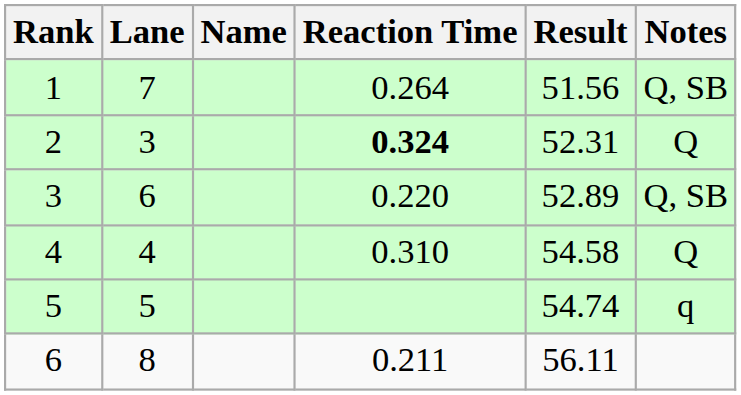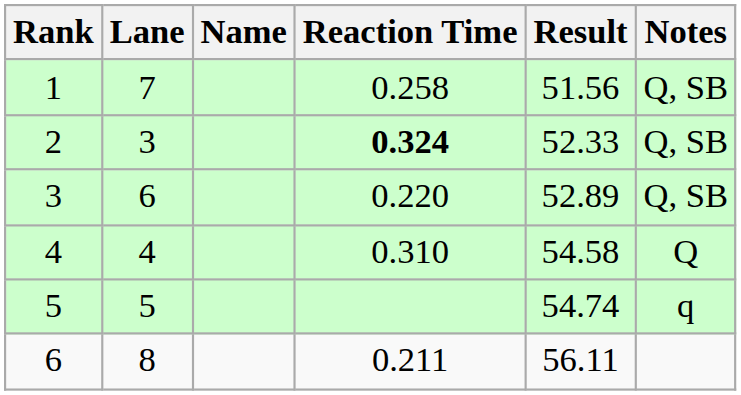1 | Reaction Time: 0.264 -> 0.258
2 | Result: 52.31 -> 52.33
2 | Notes: Q -> Q, SB
